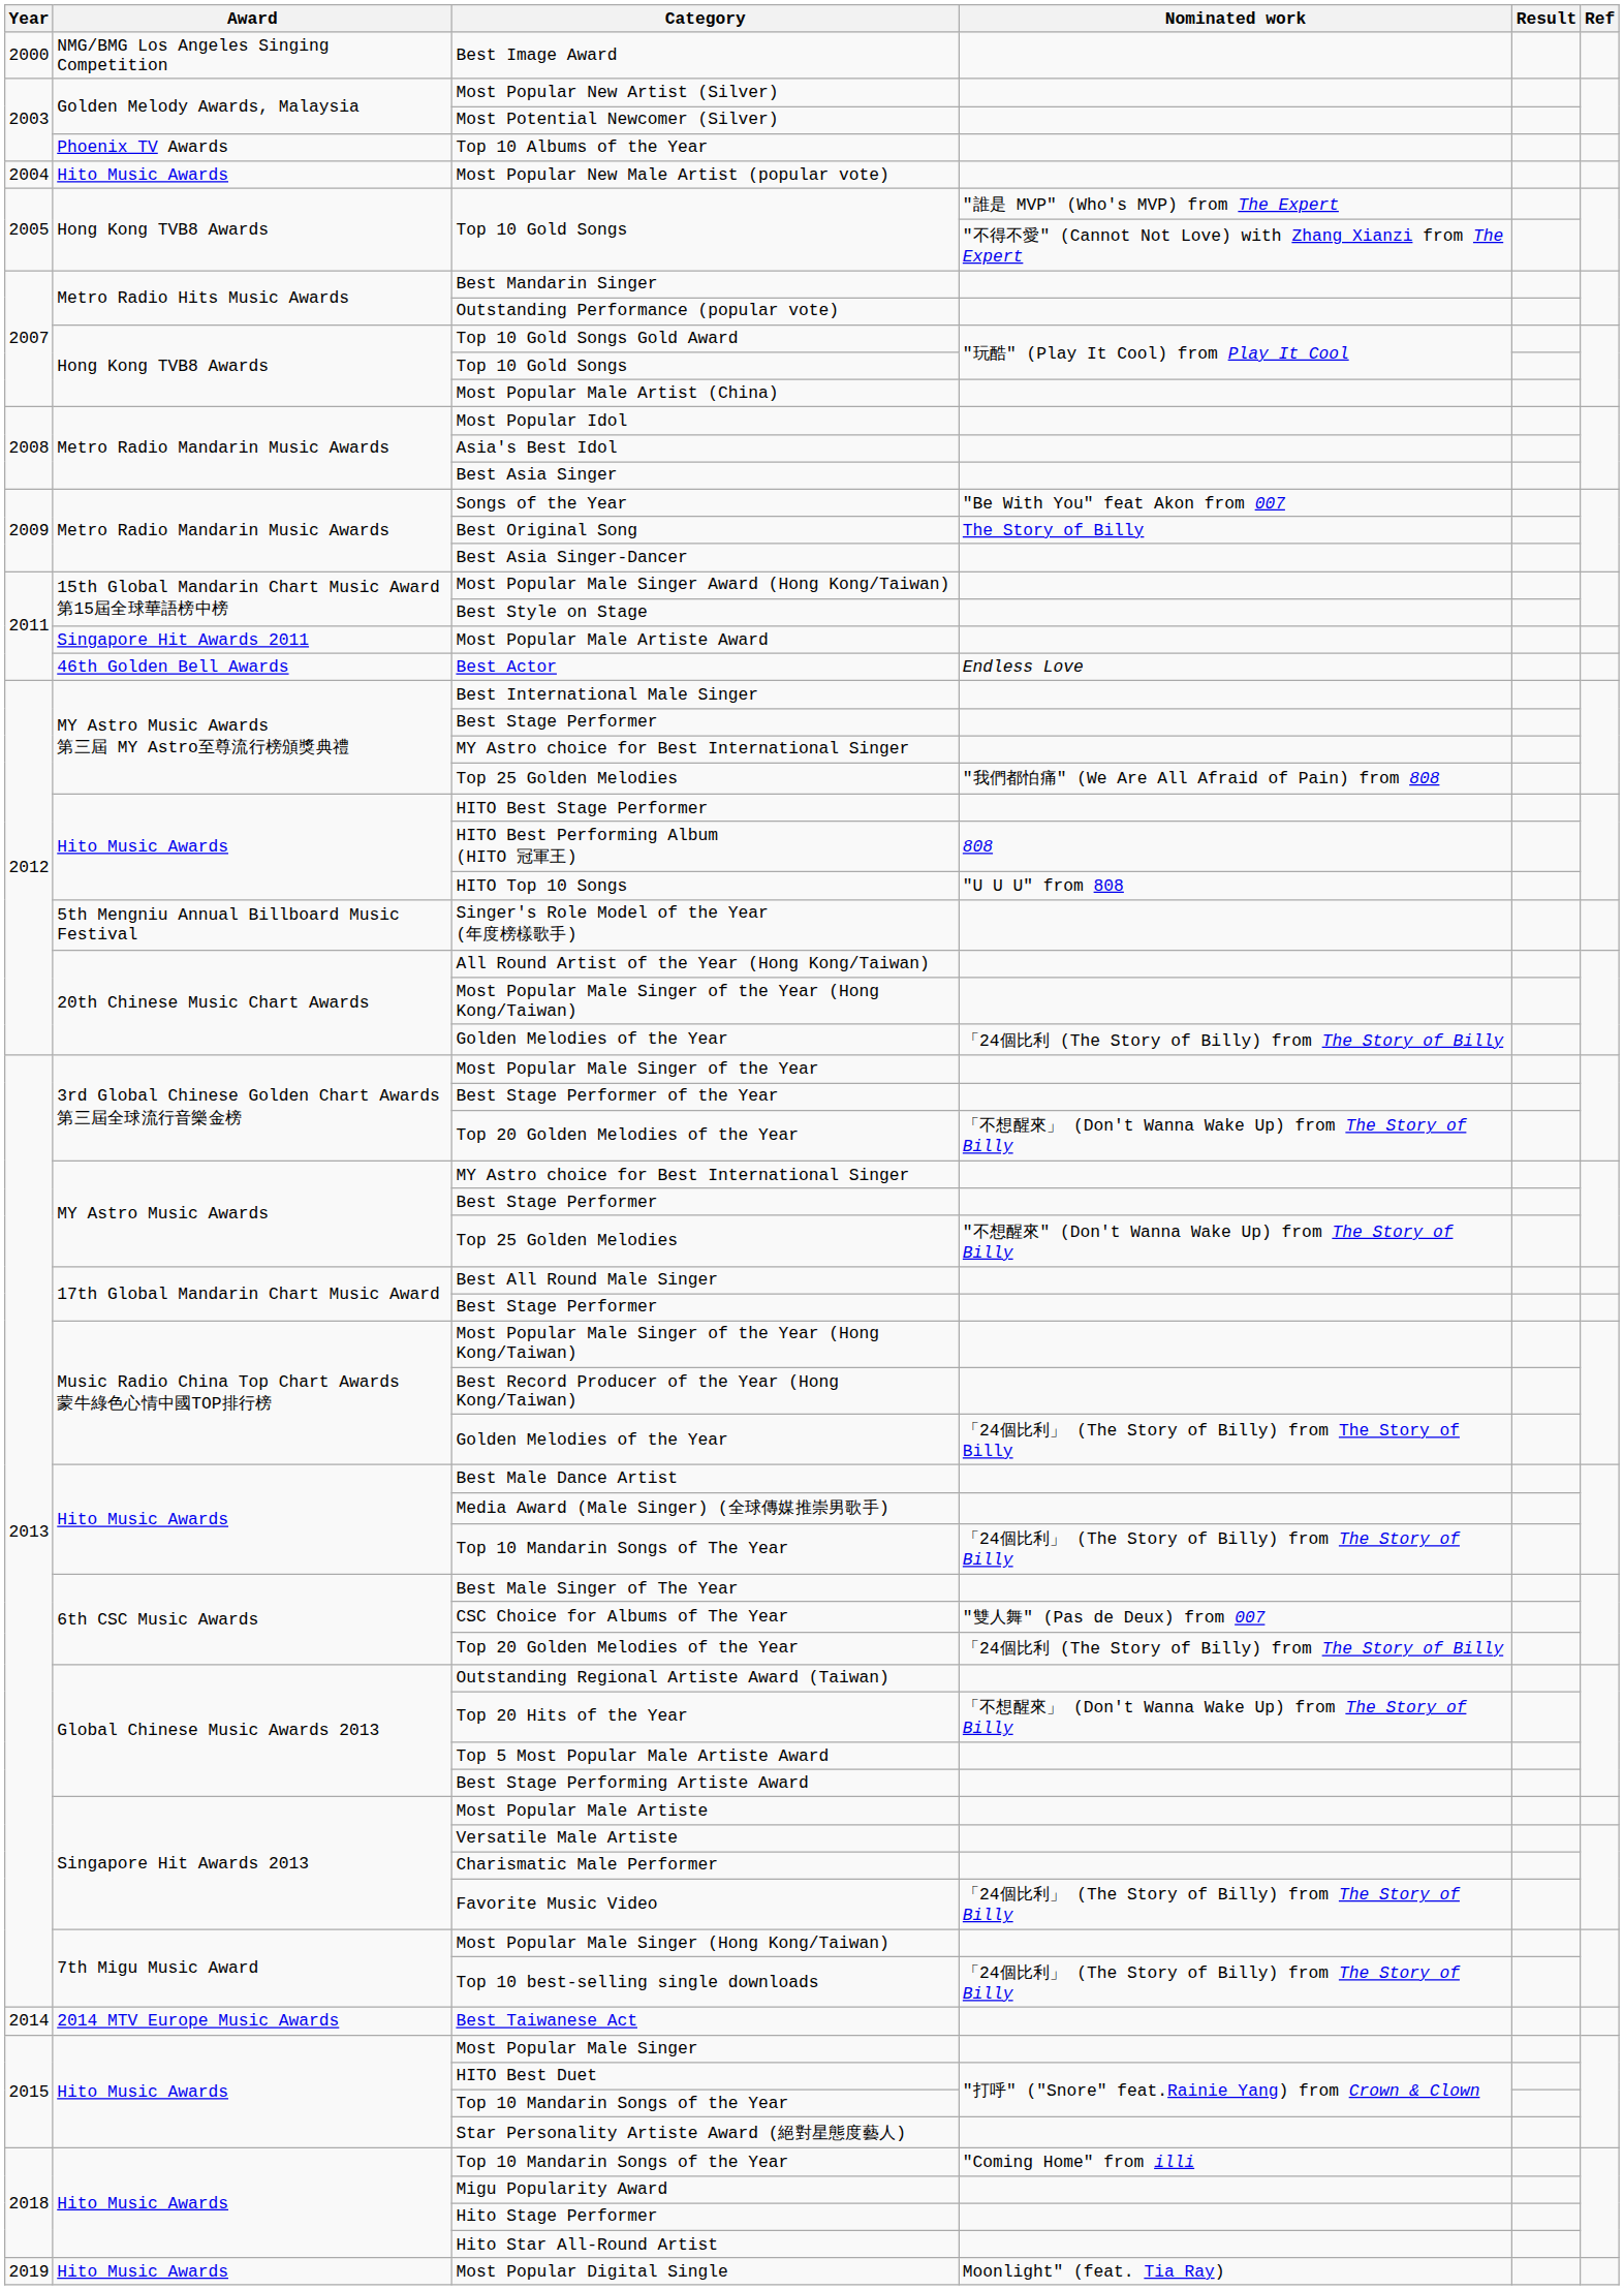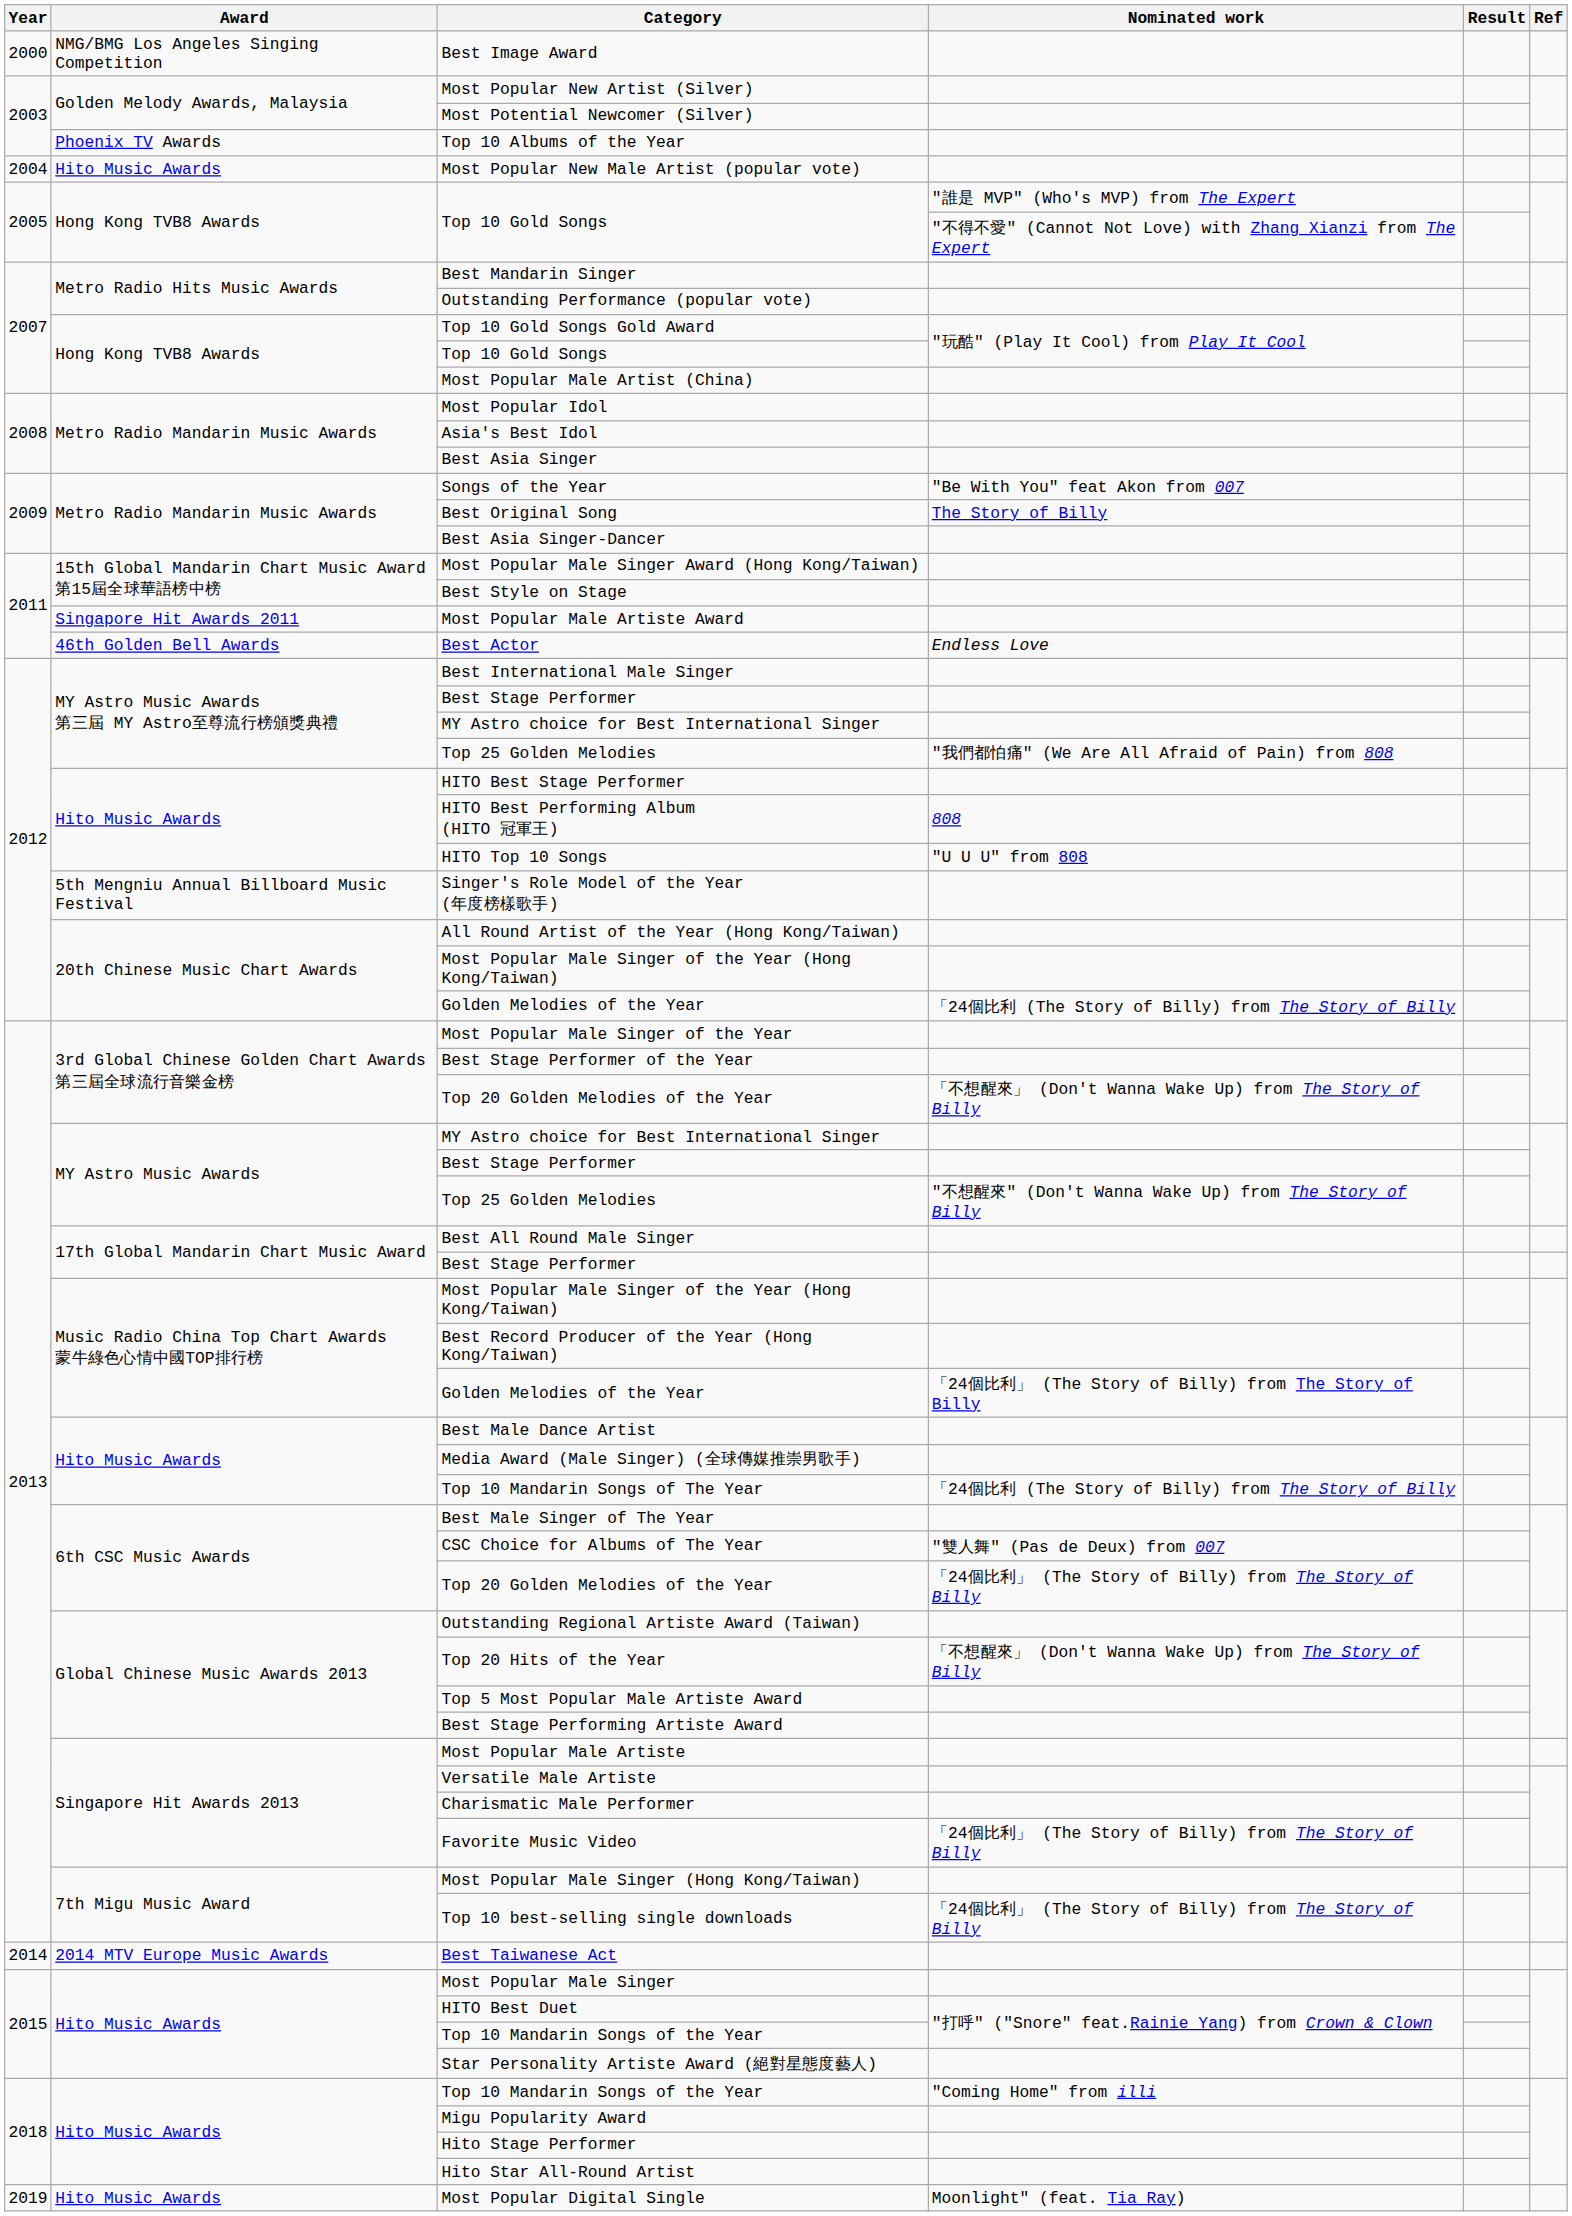Top 10 Mandarin Songs of The Year | Nominated work: 「24個比利」 (The Story of Billy) from The Story of Billy -> 「24個比利 (The Story of Billy) from The Story of Billy
6th CSC Music Awards / Top 20 Golden Melodies of the Year | Nominated work: 「24個比利 (The Story of Billy) from The Story of Billy -> 「24個比利」 (The Story of Billy) from The Story of Billy
